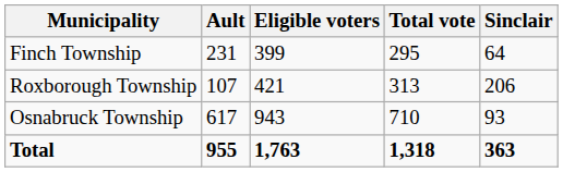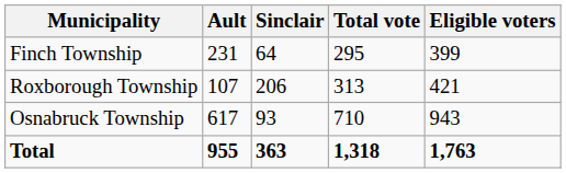columns swapped: Sinclair <-> Eligible voters
